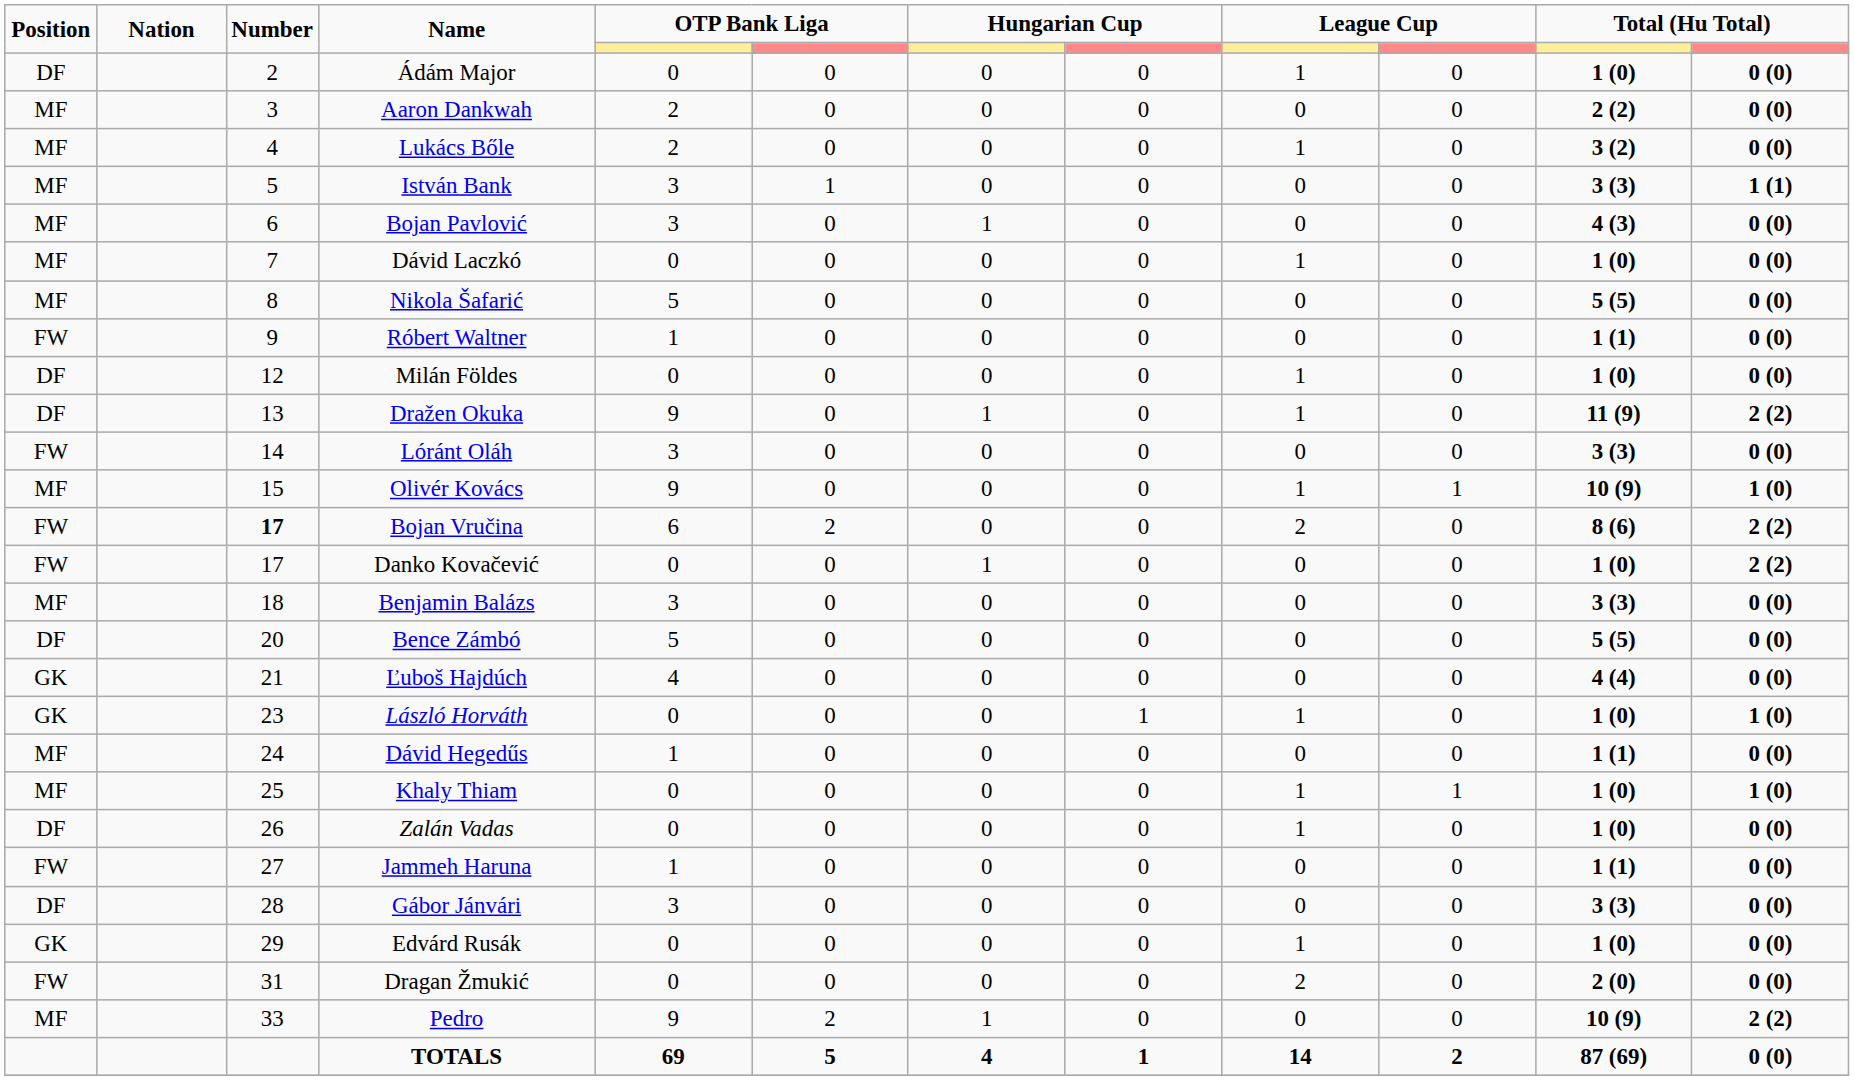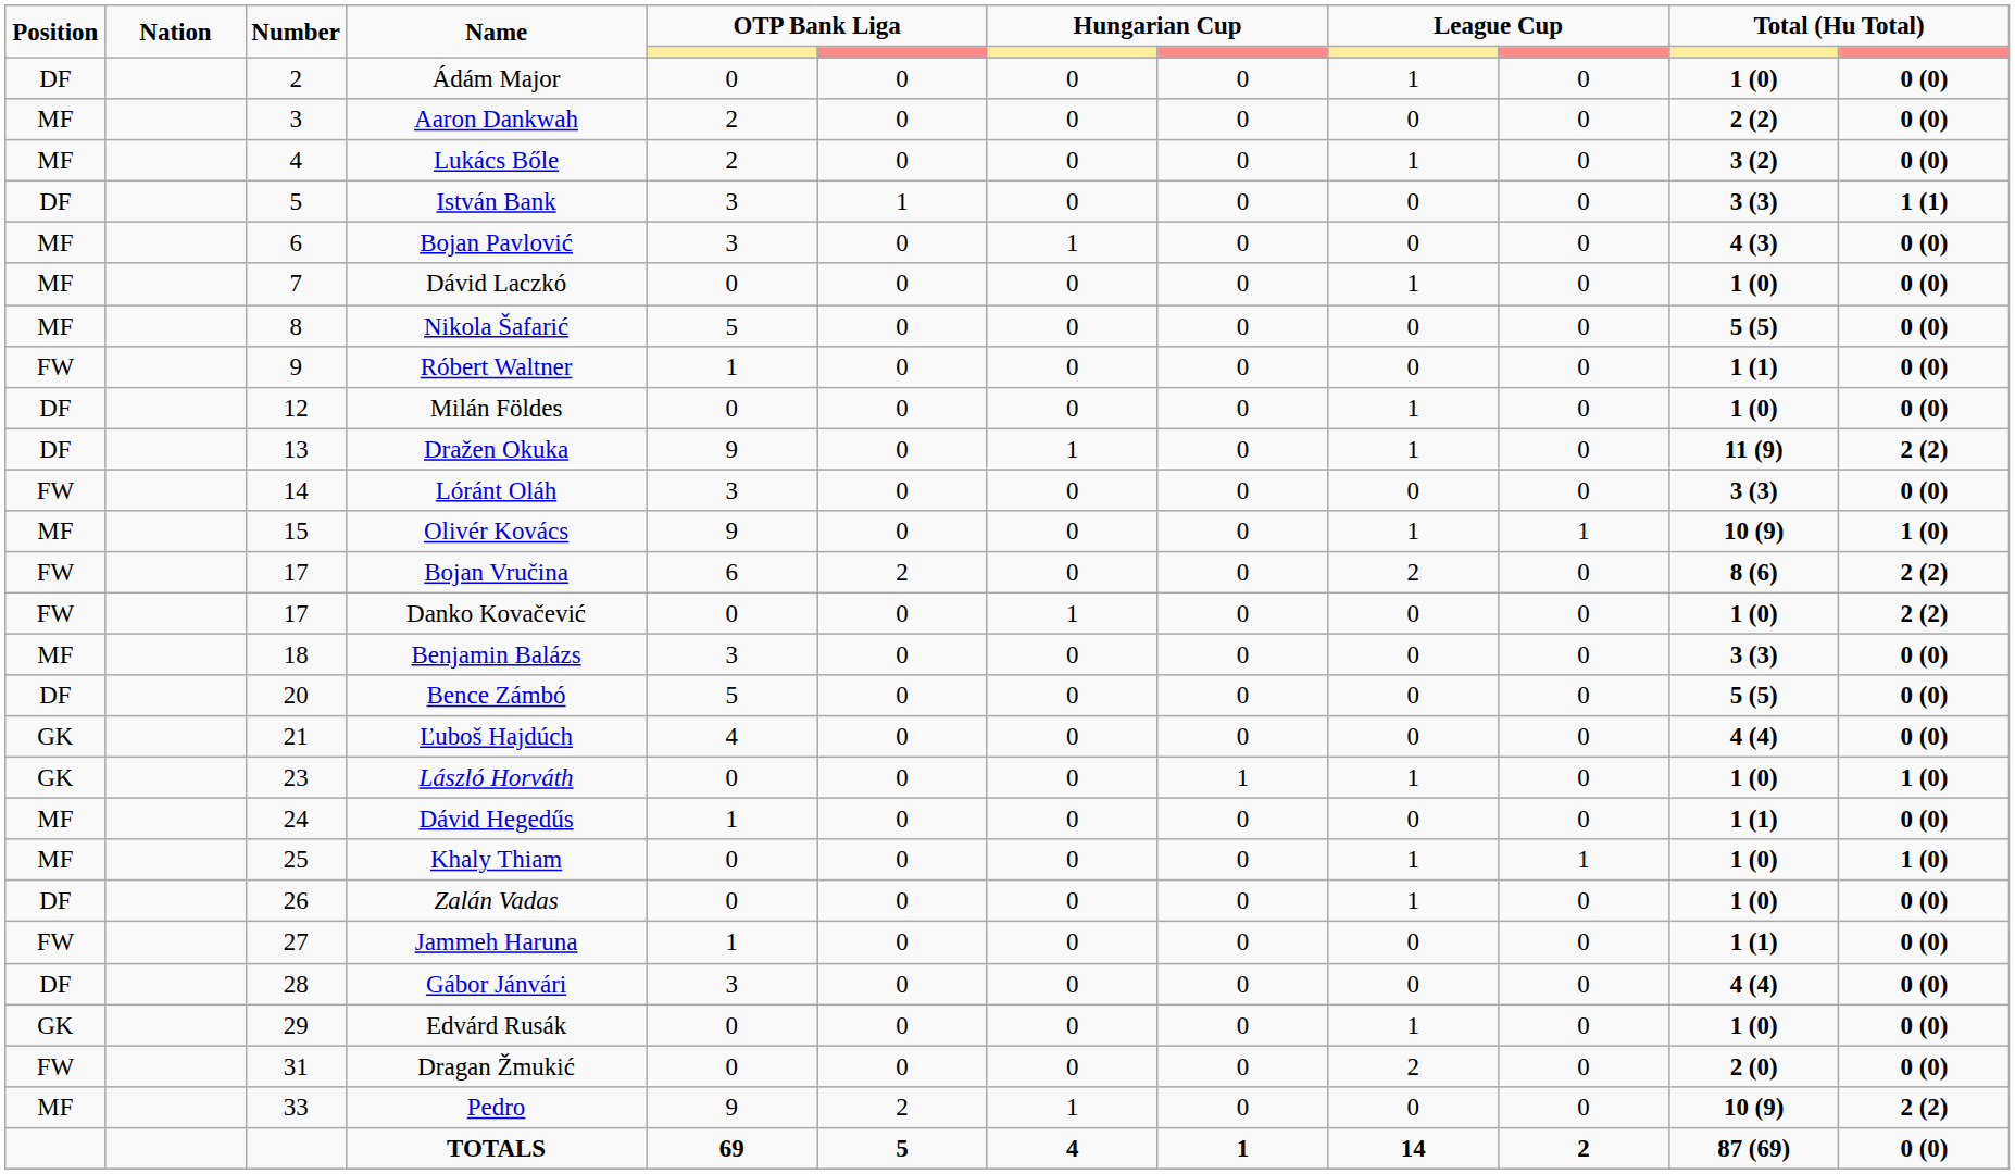István Bank | Position: MF -> DF
Bojan Vručina | Number: bold -> normal
Gábor Jánvári | column 11: 3 (3) -> 4 (4)
